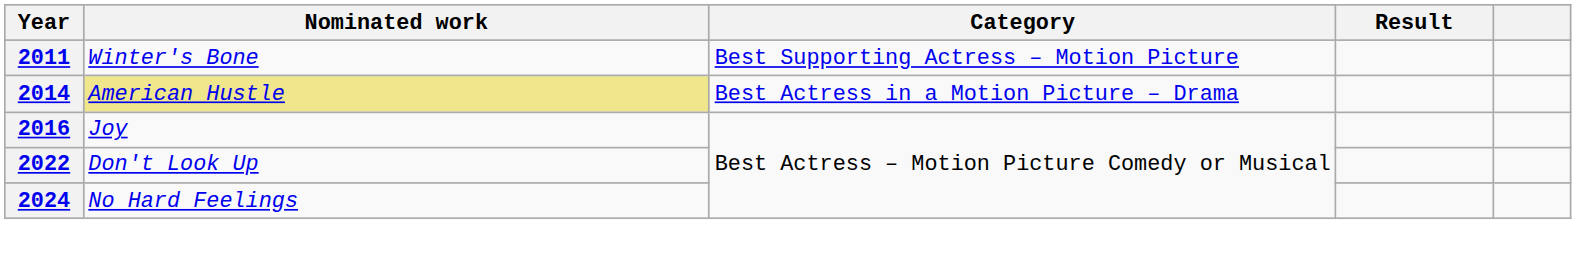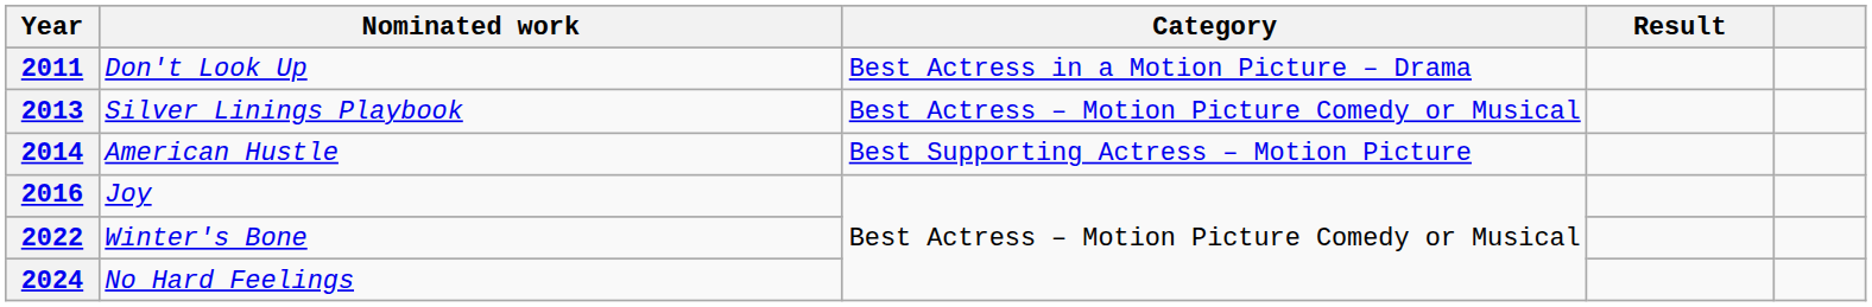2011 | Nominated work: Winter's Bone -> Don't Look Up
2011 | Category: Best Supporting Actress – Motion Picture -> Best Actress in a Motion Picture – Drama
+ row: 2013 | Silver Linings Playbook | Best Actress – Motion Picture Comedy or Musical
2014 | Nominated work: khaki background -> no background
2014 | Category: Best Actress in a Motion Picture – Drama -> Best Supporting Actress – Motion Picture
2022 | Nominated work: Don't Look Up -> Winter's Bone
